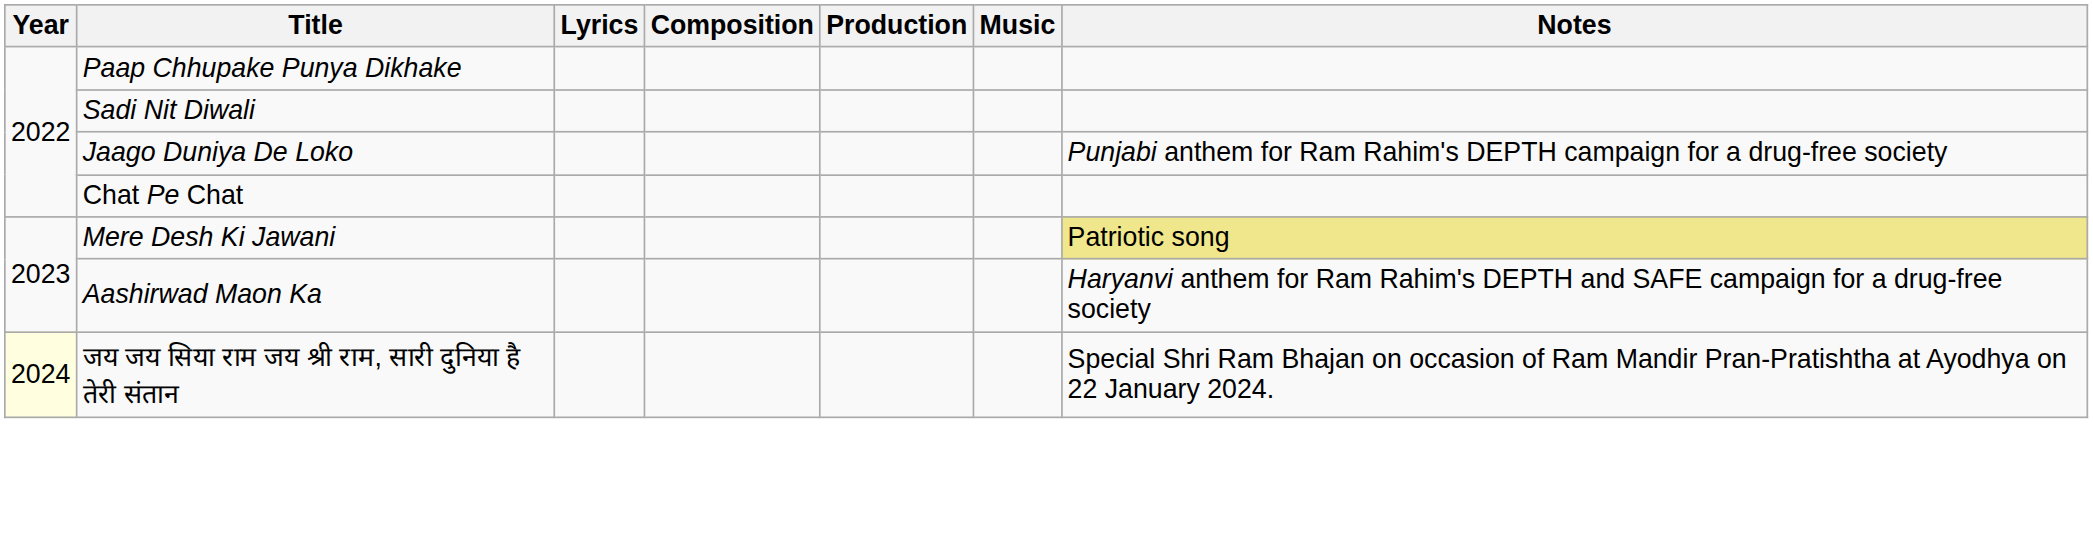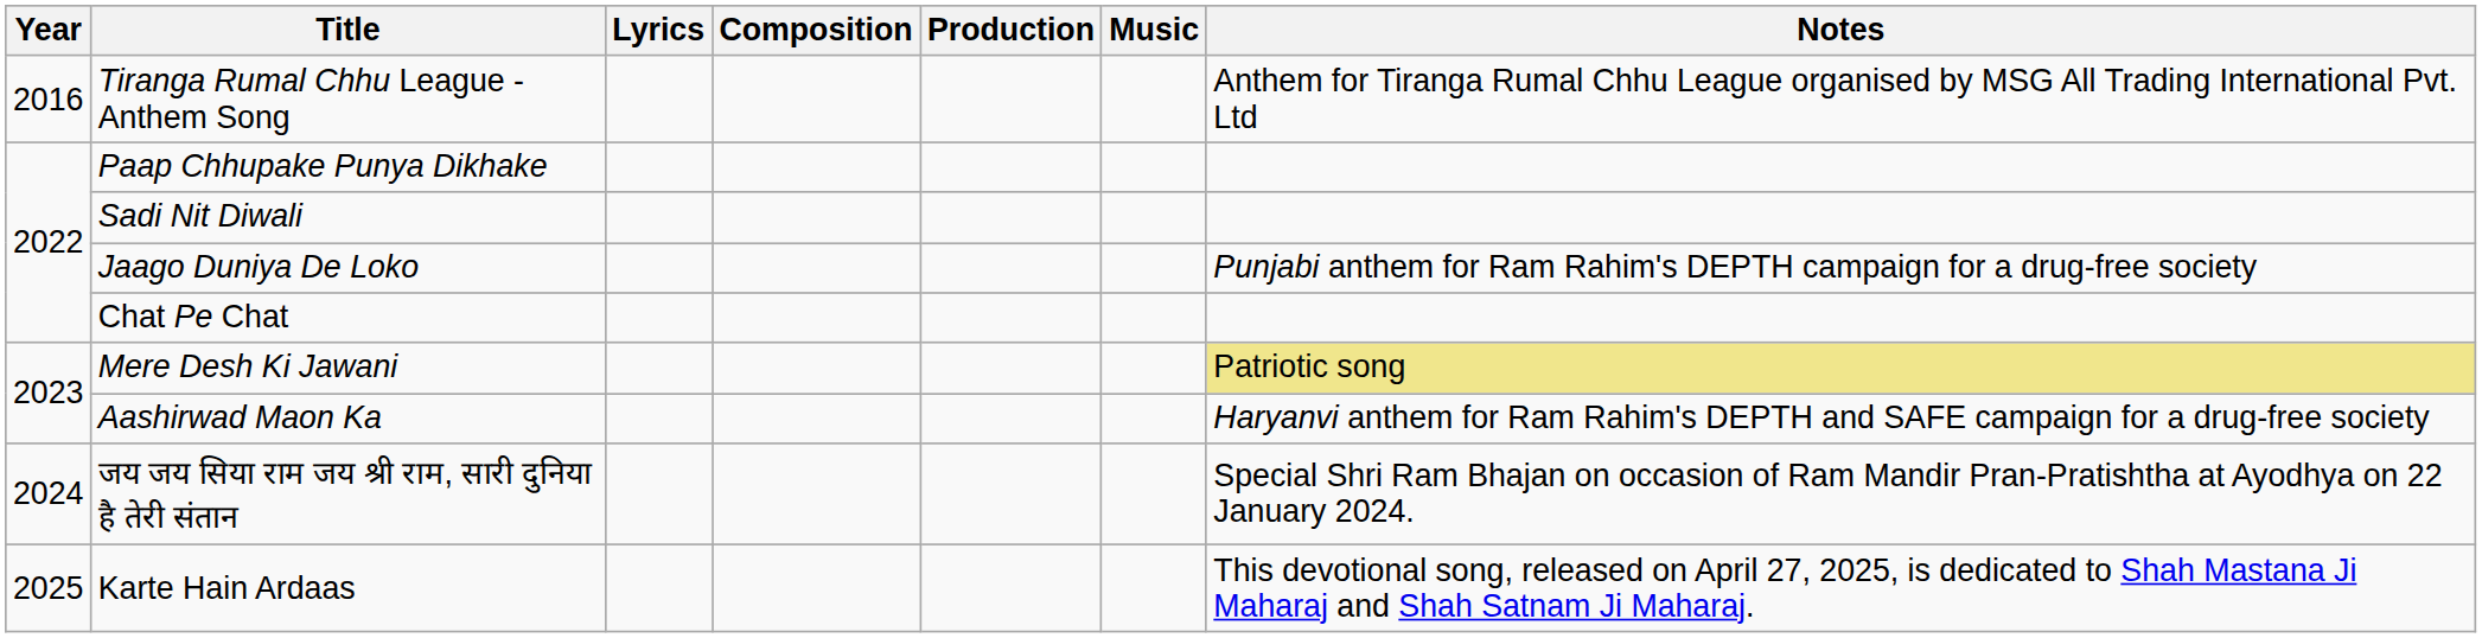+ row: 2016 | Tiranga Rumal Chhu League - Anthem Song | Anthem for Tiranga Rumal Chhu League organised by MSG All Trading International Pvt. Ltd
जय जय सिया राम जय श्री राम, सारी दुनिया है तेरी संतान | Year: lightyellow background -> no background
+ row: 2025 | Karte Hain Ardaas | This devotional song, released on April 27, 2025, is dedicated to Shah Mastana Ji Maharaj and Shah Satnam Ji Maharaj.
